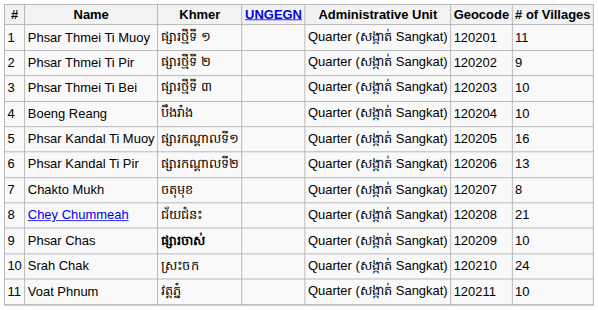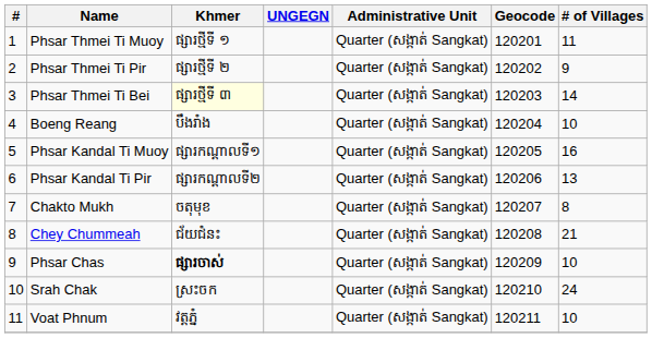Phsar Thmei Ti Bei | Khmer: no background -> lightyellow background
Phsar Thmei Ti Bei | # of Villages: 10 -> 14
